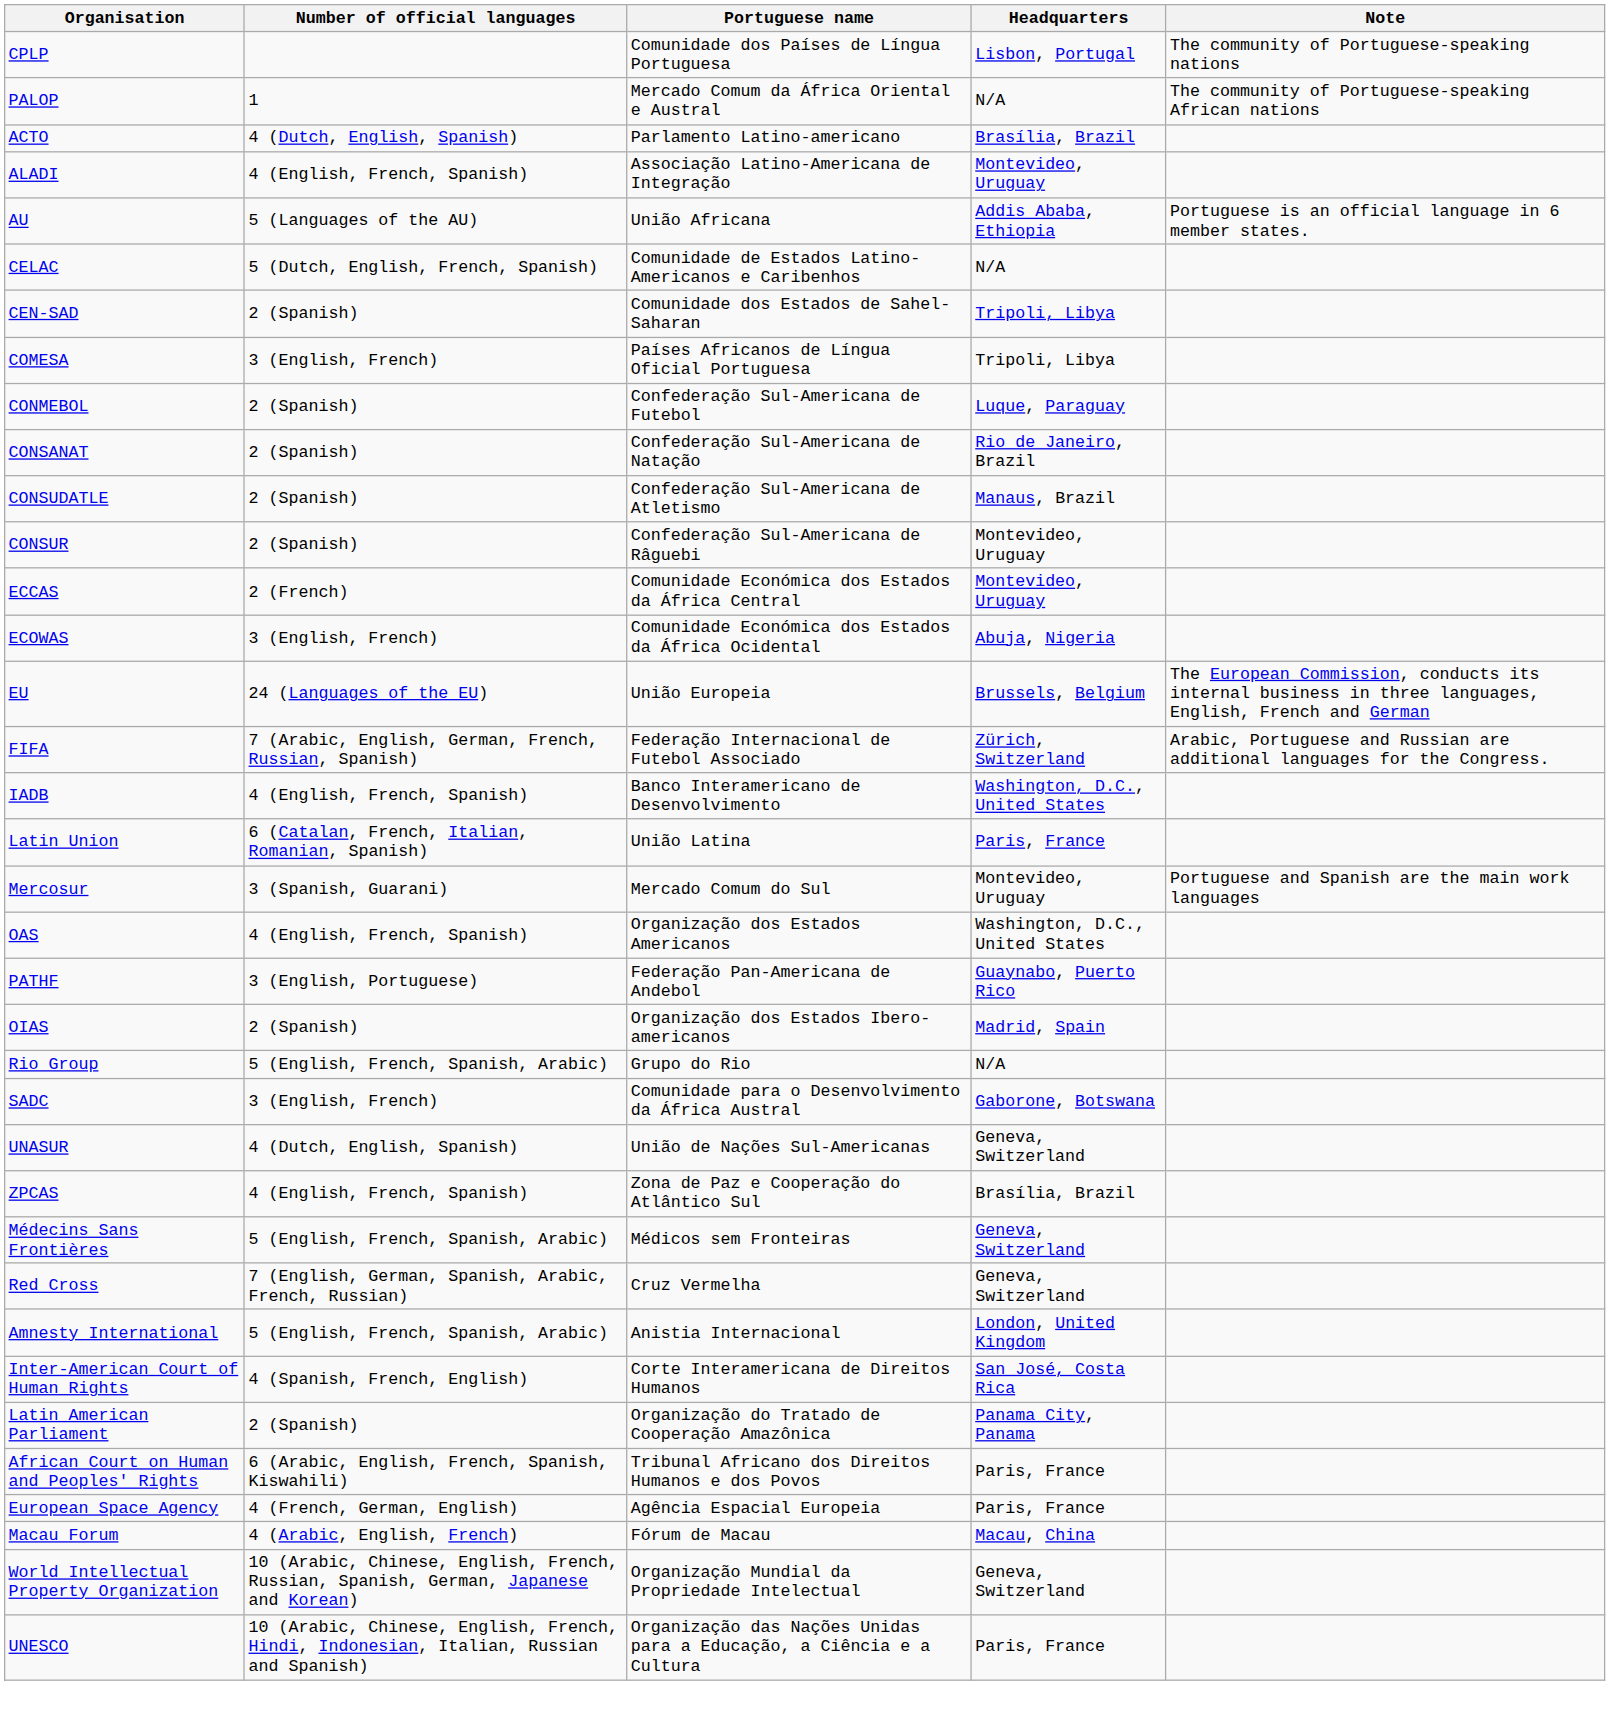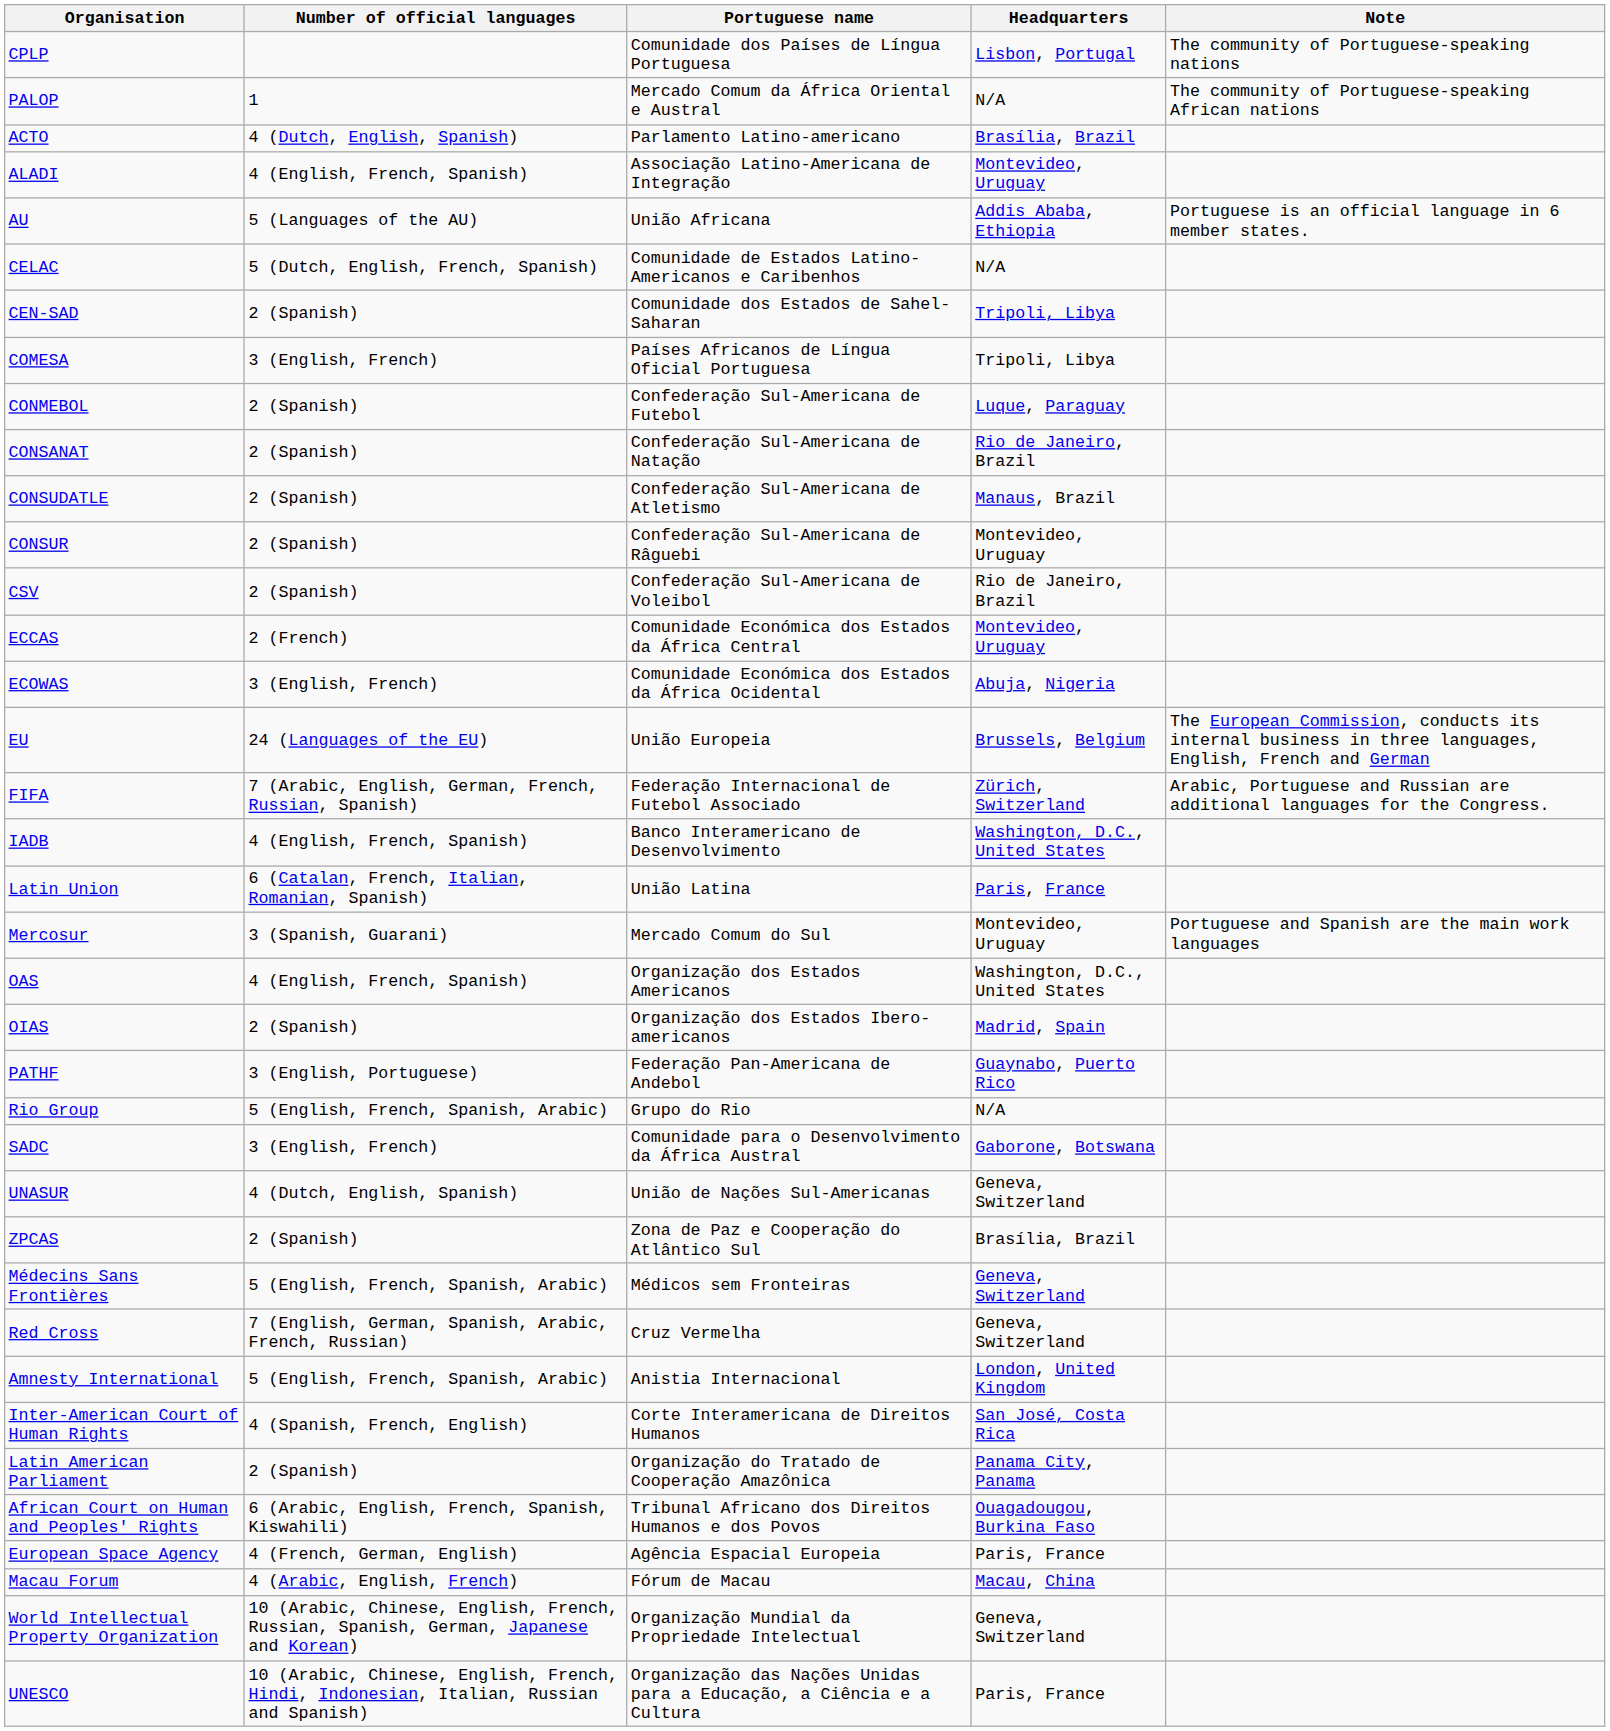+ row: CSV | 2 (Spanish) | Confederação Sul-Americana de Voleibol | Rio de Janeiro, Brazil
rows swapped: OIAS <-> PATHF
ZPCAS | Number of official languages: 4 (English, French, Spanish) -> 2 (Spanish)
African Court on Human and Peoples' Rights | Headquarters: Paris, France -> Ouagadougou, Burkina Faso
